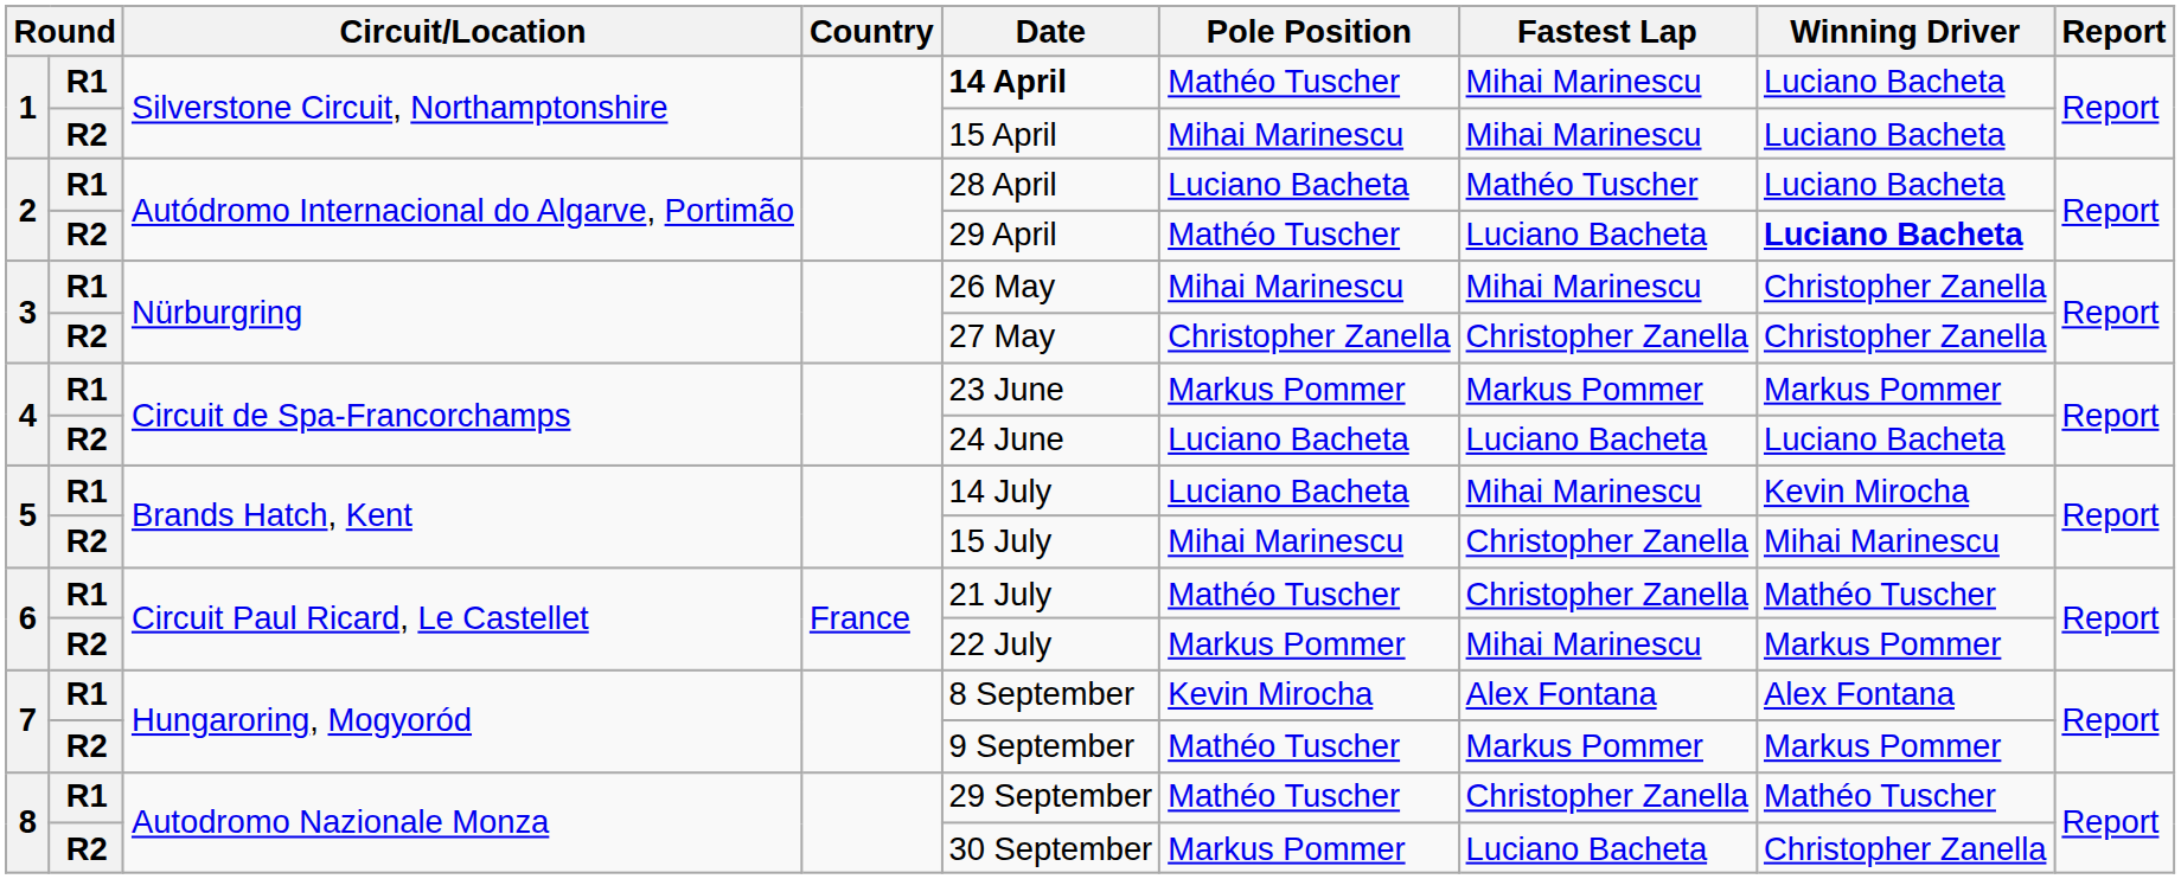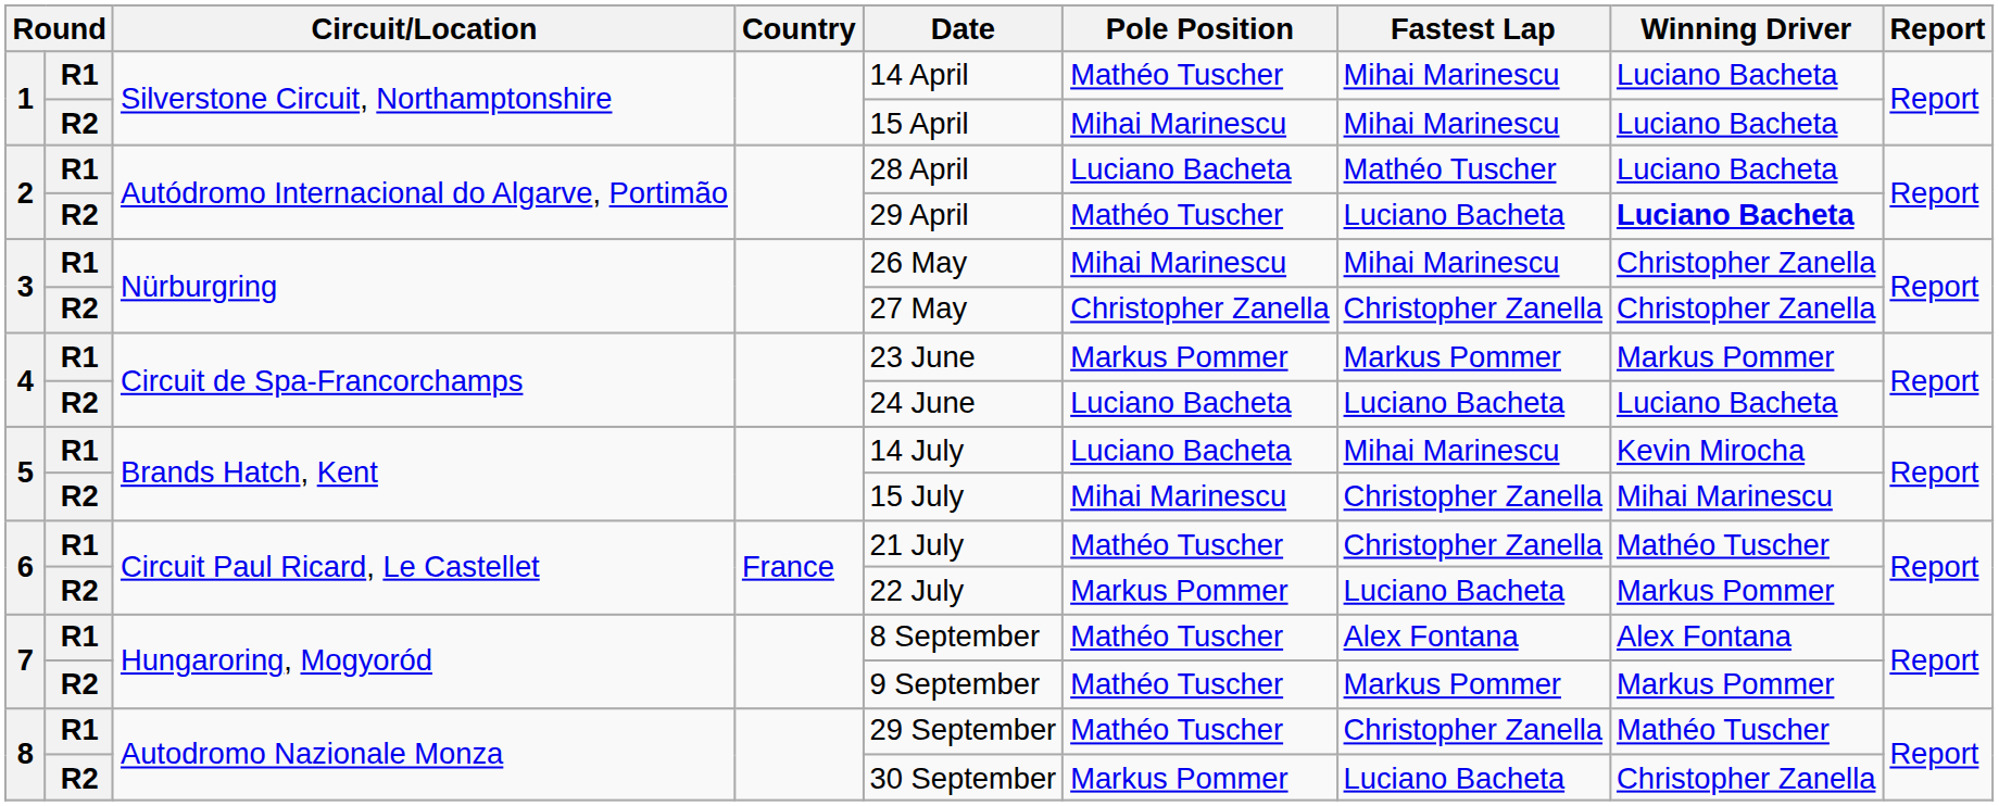1 / R1 | Date: bold -> normal
6 / R2 | Fastest Lap: Mihai Marinescu -> Luciano Bacheta
7 / R1 | Pole Position: Kevin Mirocha -> Mathéo Tuscher
